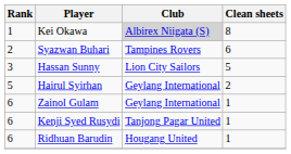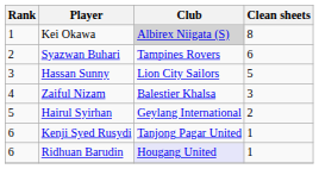+ row: 4 | Zaiful Nizam | Balestier Khalsa | 3
- row: 6 | Zainol Gulam | Geylang International | 1
Ridhuan Barudin | Club: no background -> lavender background
